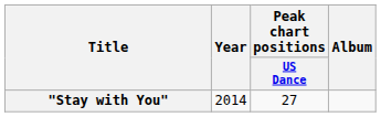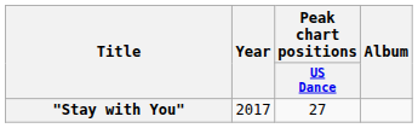"Stay with You" | Year: 2014 -> 2017
